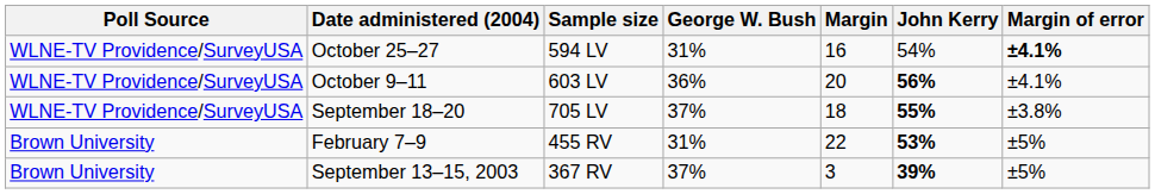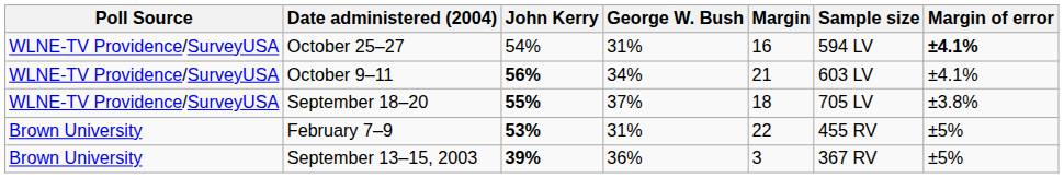columns swapped: John Kerry <-> Sample size
October 9–11 | George W. Bush: 36% -> 34%
October 9–11 | Margin: 20 -> 21
September 13–15, 2003 | George W. Bush: 37% -> 36%
